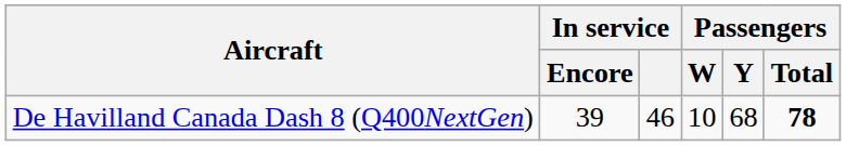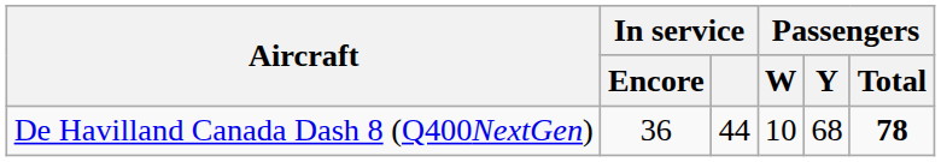De Havilland Canada Dash 8 (Q400NextGen) | In service / Encore: 39 -> 36
De Havilland Canada Dash 8 (Q400NextGen) | In service: 46 -> 44
